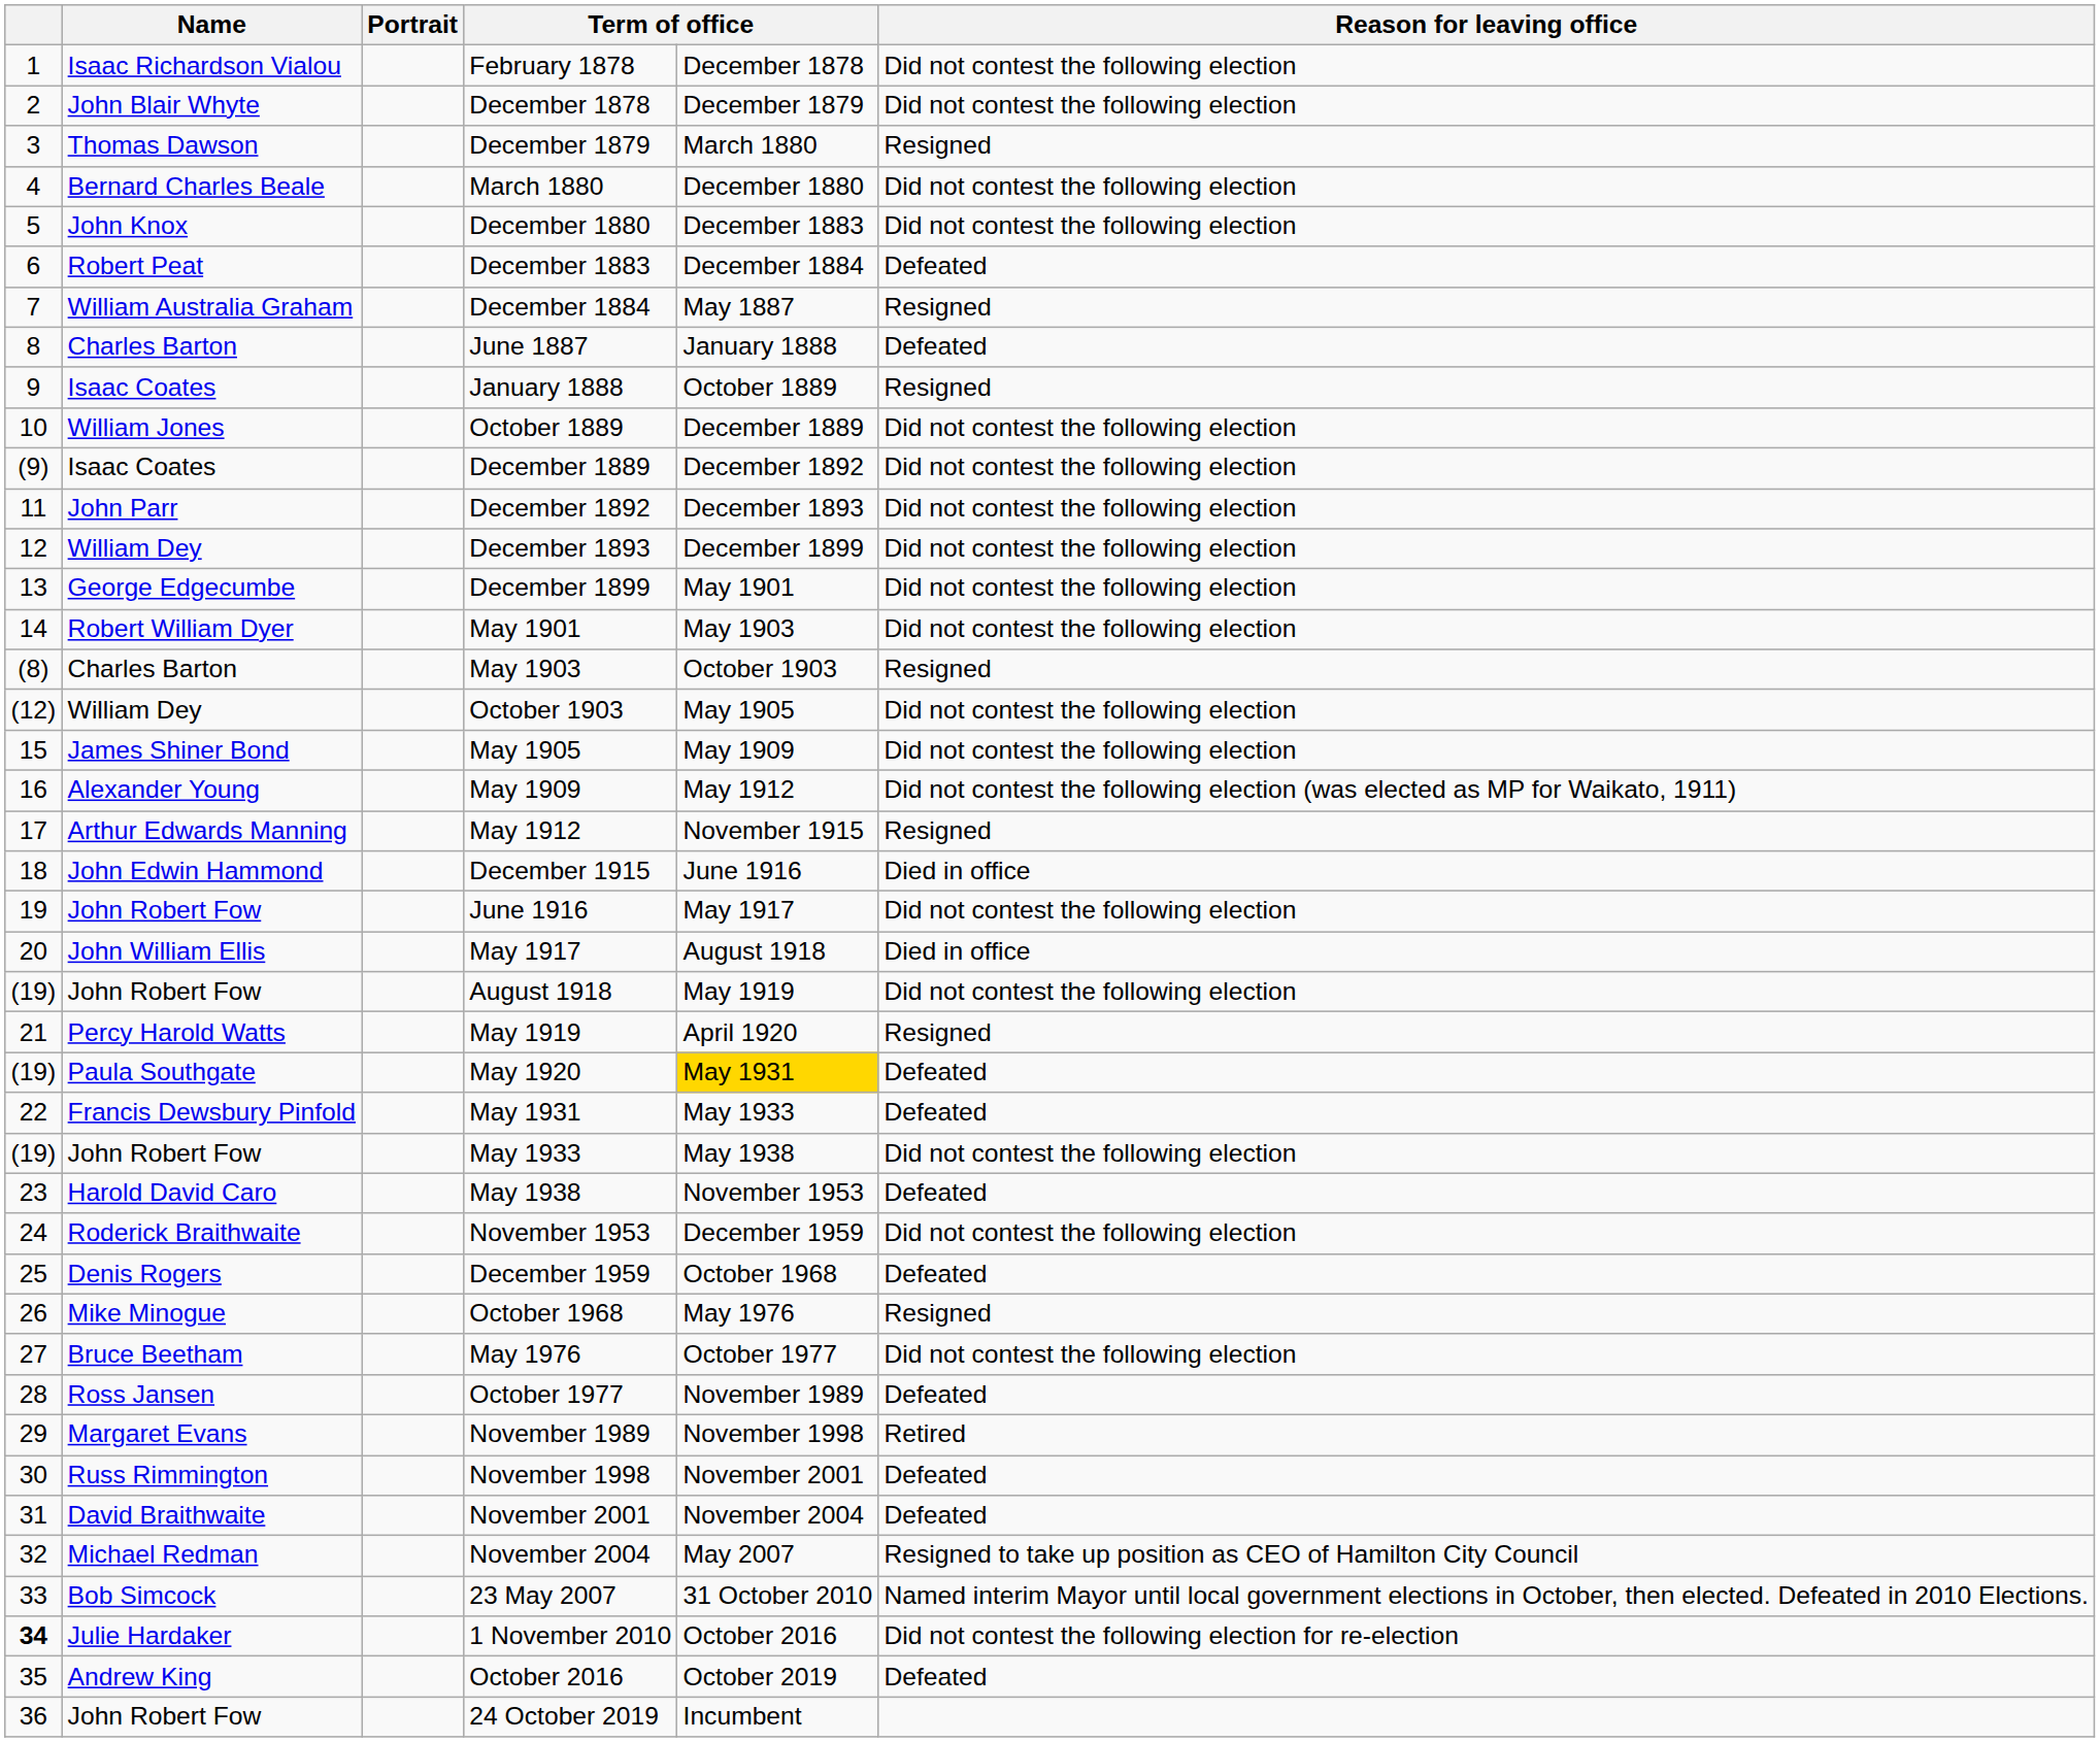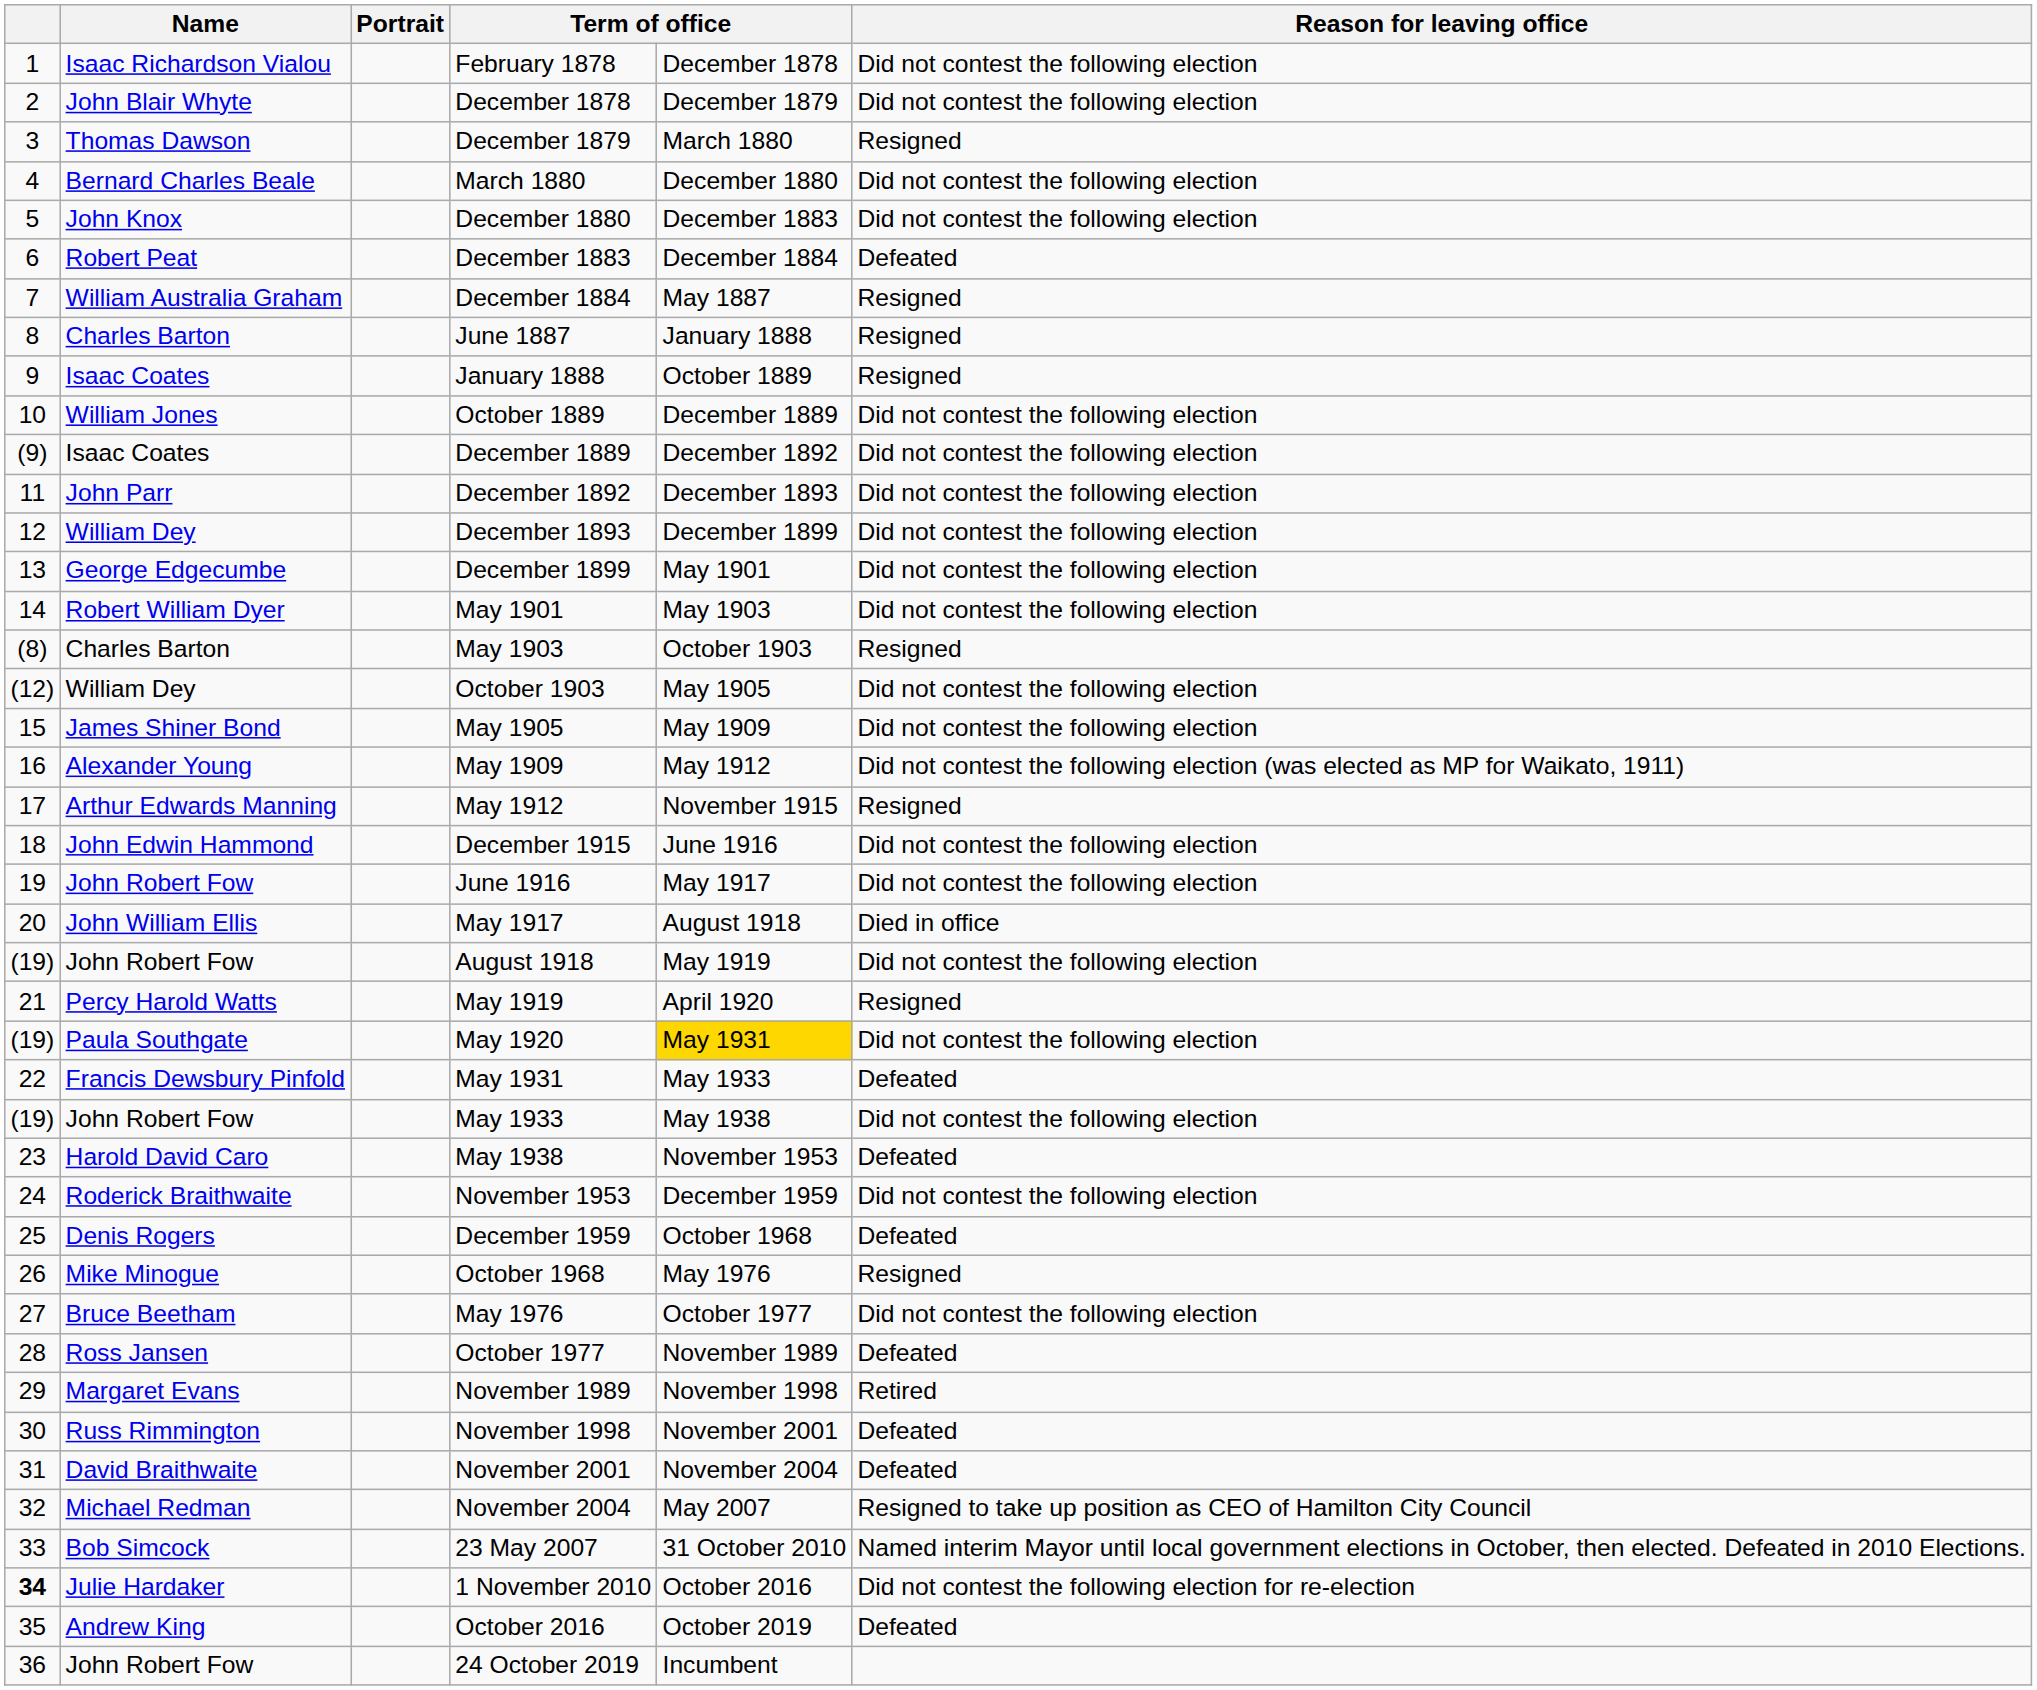June 1887 | Reason for leaving office: Defeated -> Resigned
December 1915 | Reason for leaving office: Died in office -> Did not contest the following election
May 1920 | Reason for leaving office: Defeated -> Did not contest the following election
